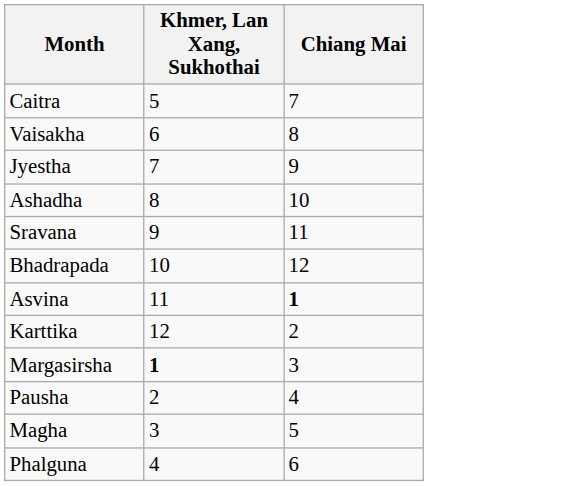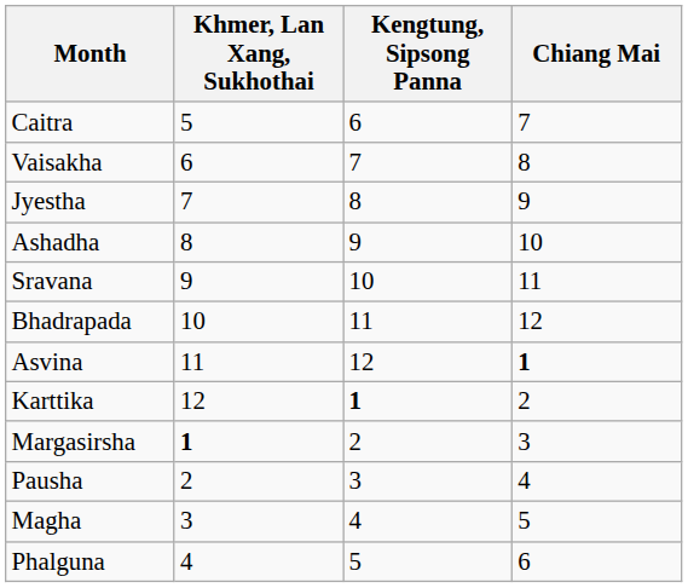+ column: Kengtung, Sipsong Panna | 6 | 7 | 8 | 9 | 10 | 11 | 12 | 1 | 2 | 3 | 4 | 5
